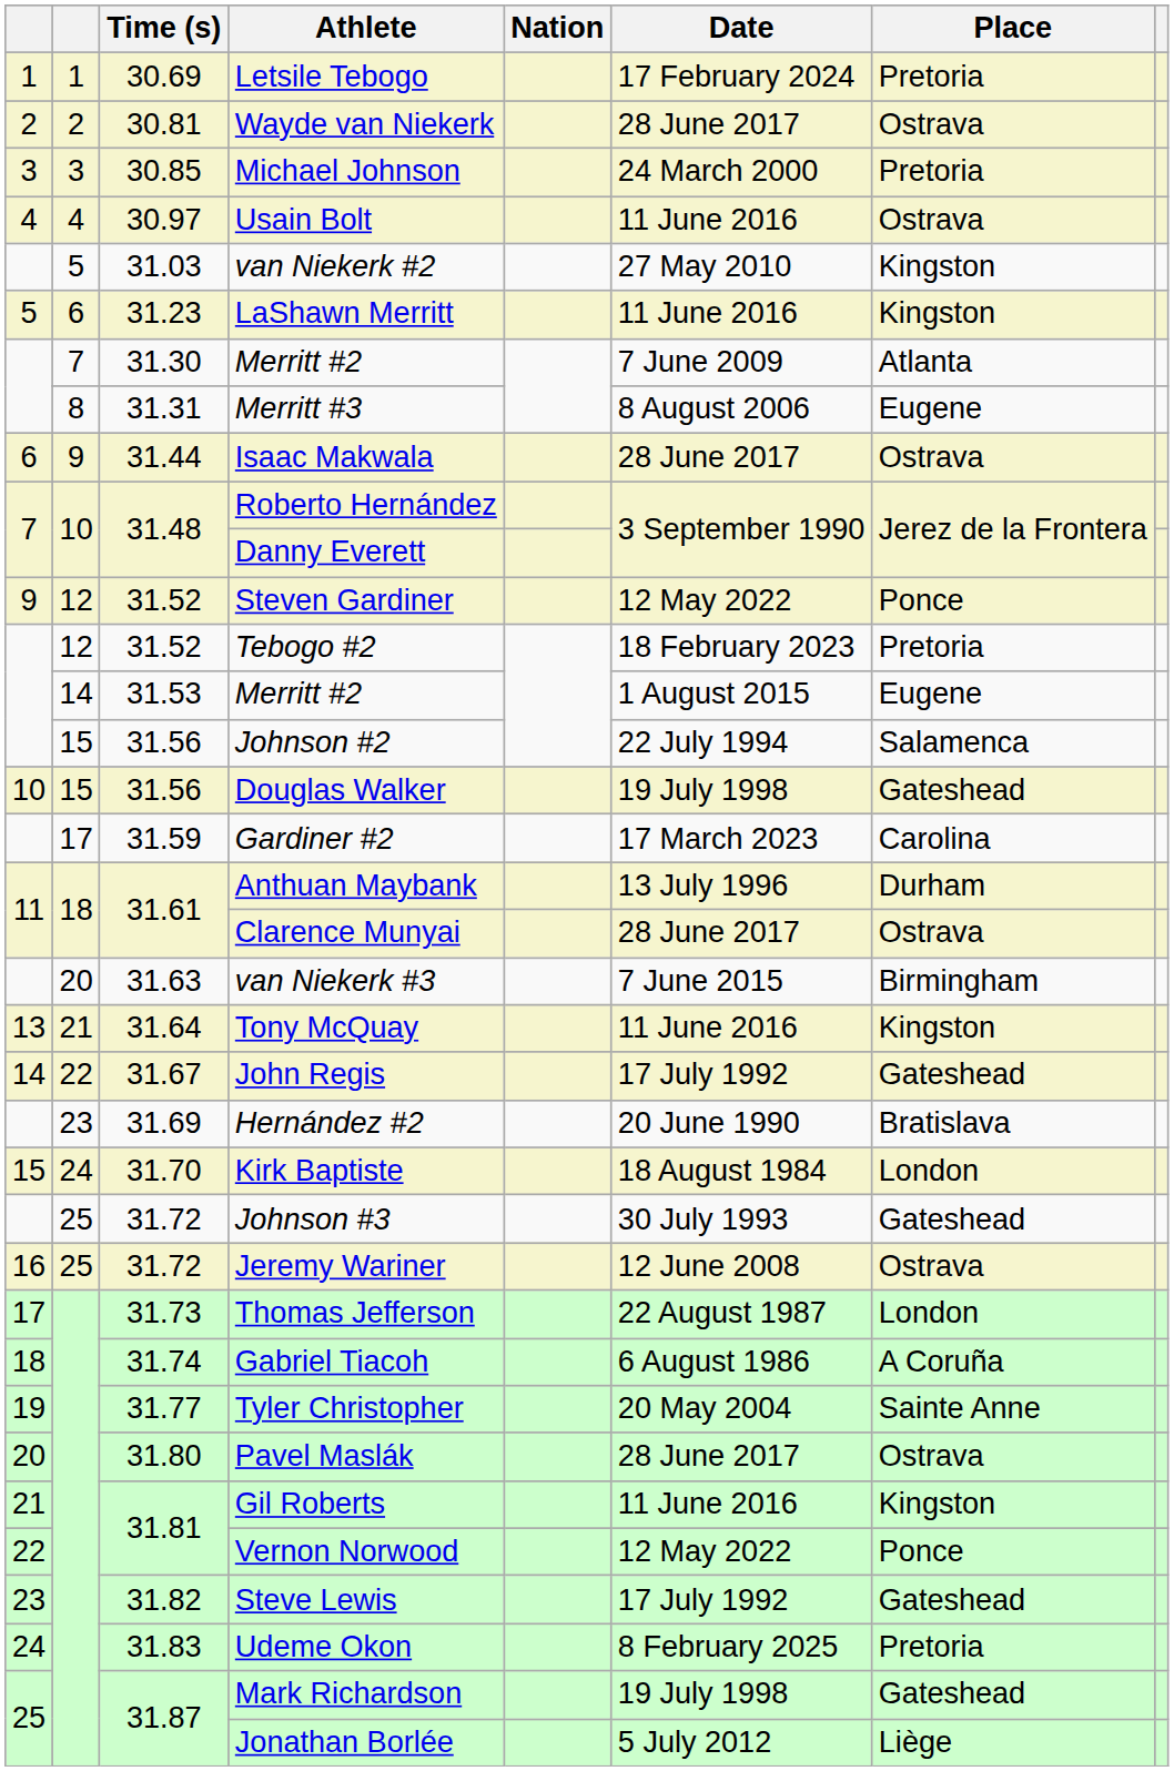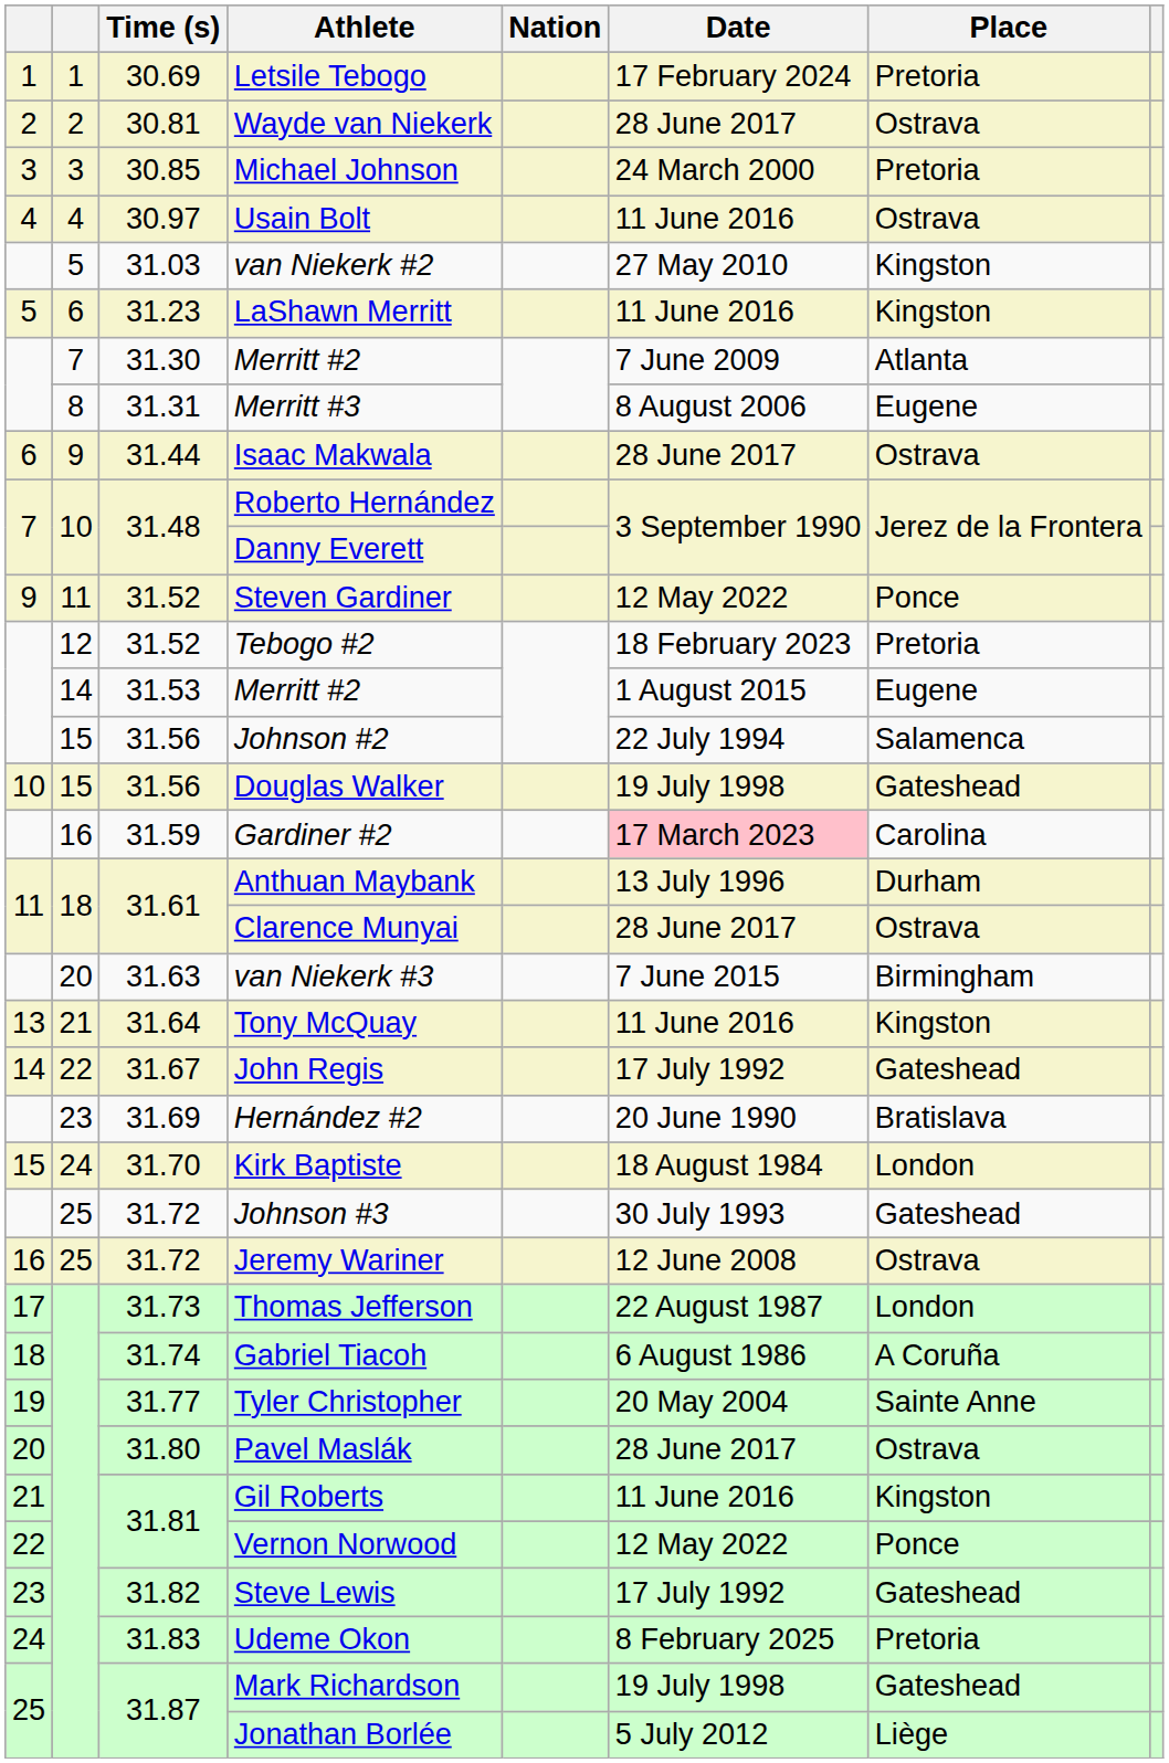Steven Gardiner | column 2: 12 -> 11
Gardiner #2 | column 2: 17 -> 16
Gardiner #2 | Date: no background -> pink background
